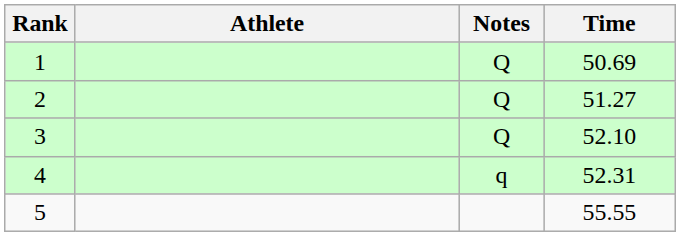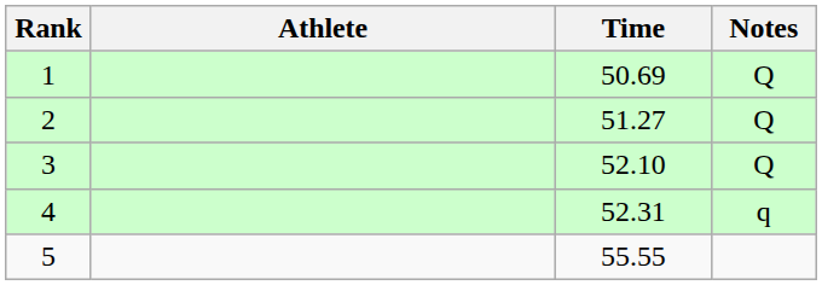columns swapped: Time <-> Notes
